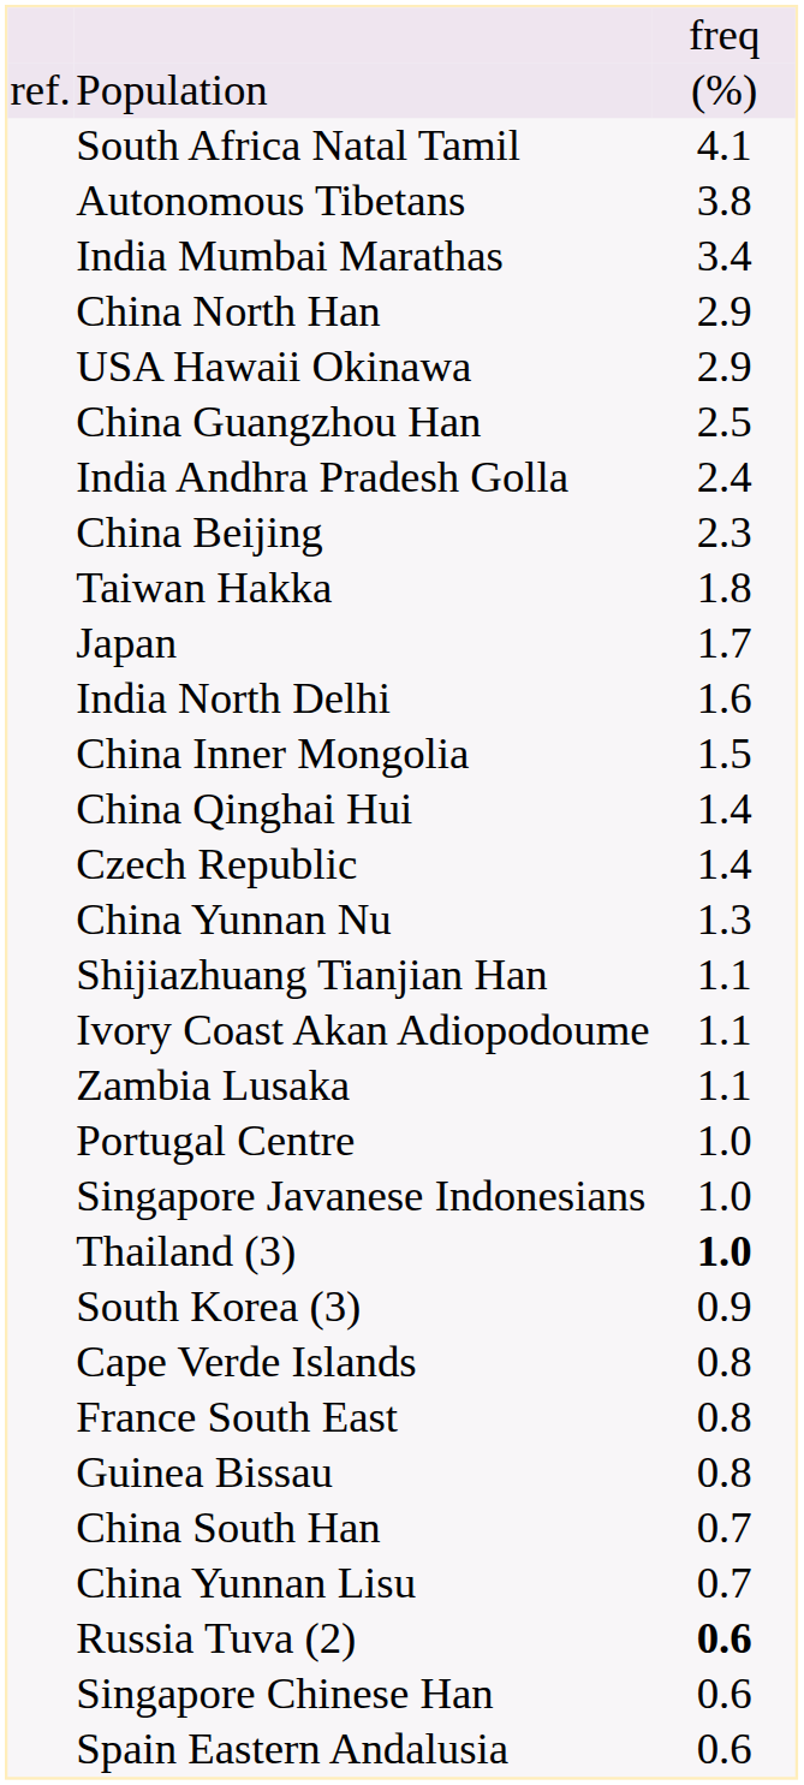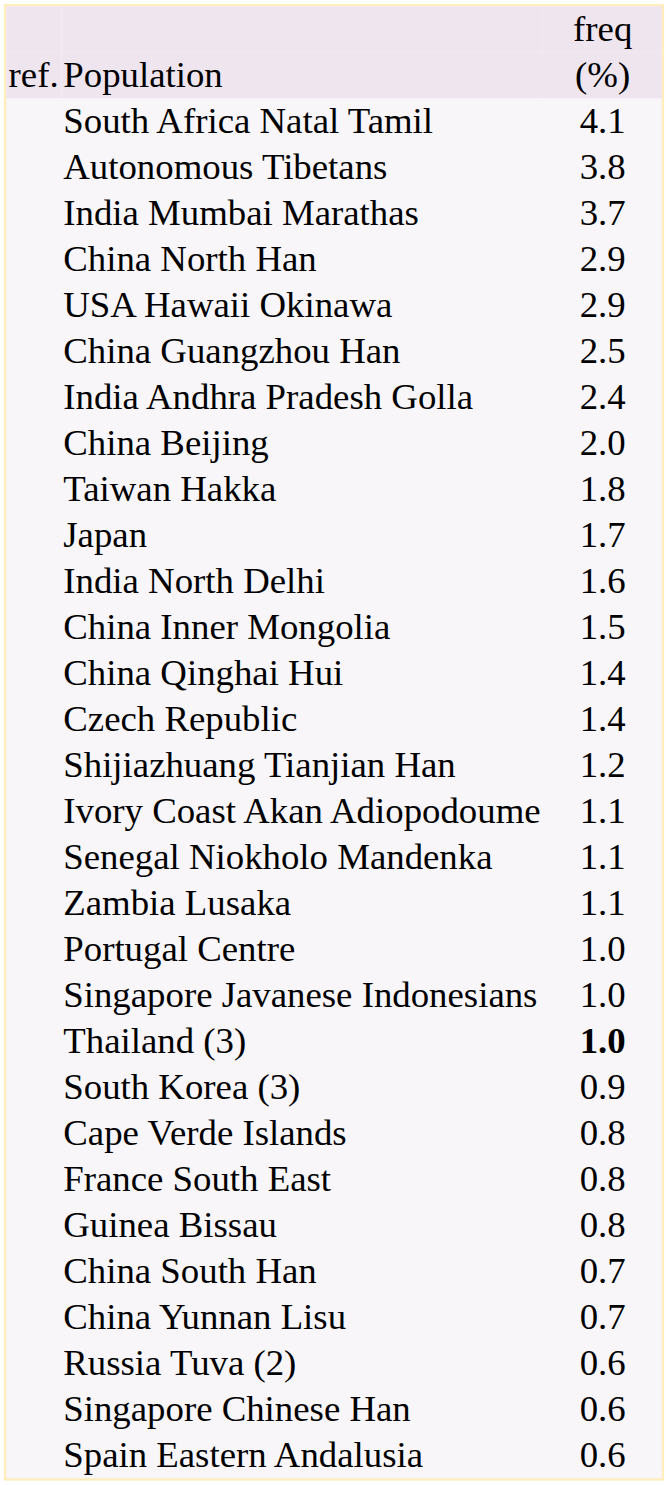India Mumbai Marathas | column 3: 3.4 -> 3.7
China Beijing | column 3: 2.3 -> 2.0
- row: China Yunnan Nu | 1.3
Shijiazhuang Tianjian Han | column 3: 1.1 -> 1.2
+ row: Senegal Niokholo Mandenka | 1.1
Russia Tuva (2) | column 3: bold -> normal
